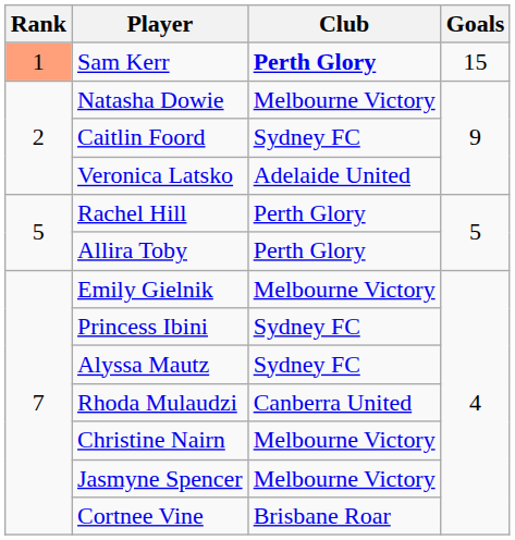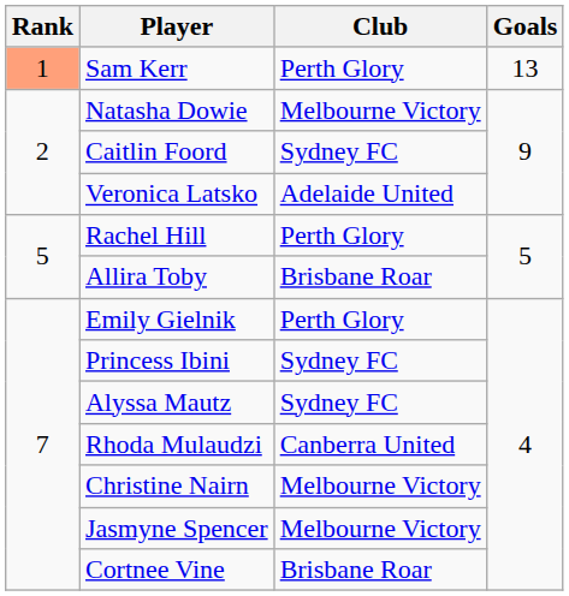Sam Kerr | Club: bold -> normal
Sam Kerr | Goals: 15 -> 13
Allira Toby | Club: Perth Glory -> Brisbane Roar
Emily Gielnik | Club: Melbourne Victory -> Perth Glory
